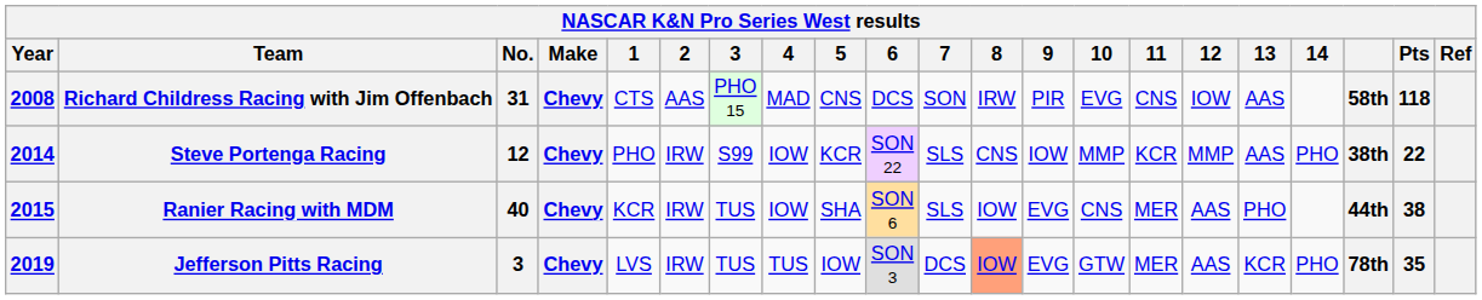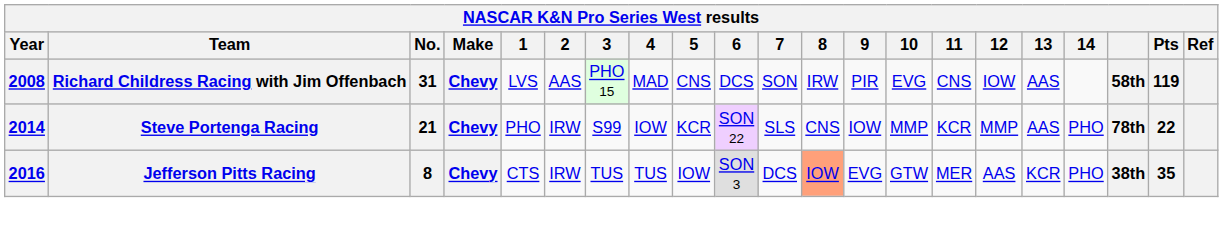Richard Childress Racing with Jim Offenbach | 1: CTS -> LVS
Richard Childress Racing with Jim Offenbach | Pts: 118 -> 119
Steve Portenga Racing | No.: 12 -> 21
Steve Portenga Racing | column 19: 38th -> 78th
- row: 2015 | Ranier Racing with MDM | 40 | Chevy | KCR | IRW | TUS | IOW | SHA | SON 6 | SLS | IOW | EVG | CNS | MER | AAS | PHO | 44th | 38
Jefferson Pitts Racing | Year: 2019 -> 2016
Jefferson Pitts Racing | No.: 3 -> 8
Jefferson Pitts Racing | 1: LVS -> CTS
Jefferson Pitts Racing | column 19: 78th -> 38th
